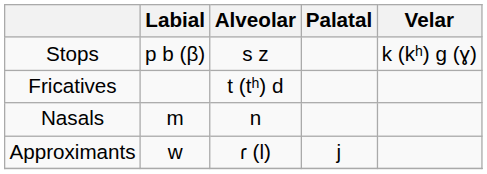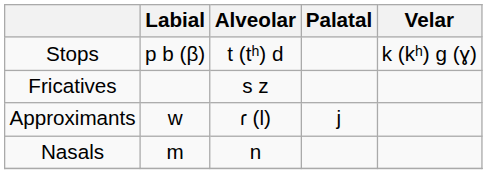Stops | Alveolar: s z -> t (tʰ) d
Fricatives | Alveolar: t (tʰ) d -> s z
rows swapped: Nasals <-> Approximants
